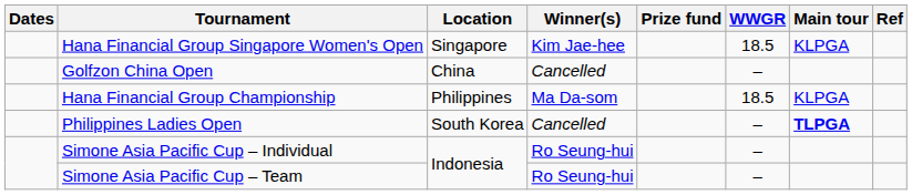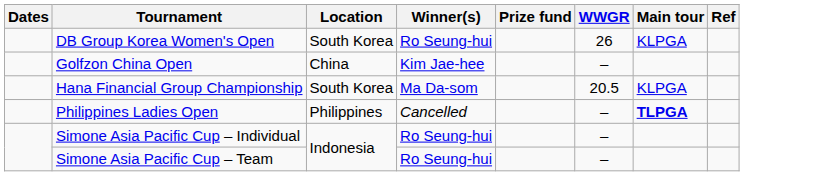- row: Hana Financial Group Singapore Women's Open | Singapore | Kim Jae-hee | 18.5 | KLPGA
+ row: DB Group Korea Women's Open | South Korea | Ro Seung-hui | 26 | KLPGA
Golfzon China Open | Winner(s): Cancelled -> Kim Jae-hee
Hana Financial Group Championship | Location: Philippines -> South Korea
Hana Financial Group Championship | WWGR: 18.5 -> 20.5
Philippines Ladies Open | Location: South Korea -> Philippines
